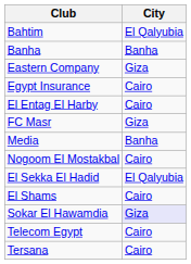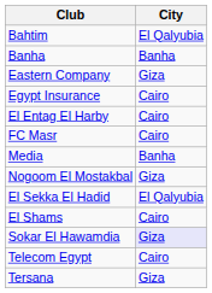FC Masr | City: Giza -> Cairo
Nogoom El Mostakbal | City: Cairo -> Giza
Tersana | City: Cairo -> Giza
